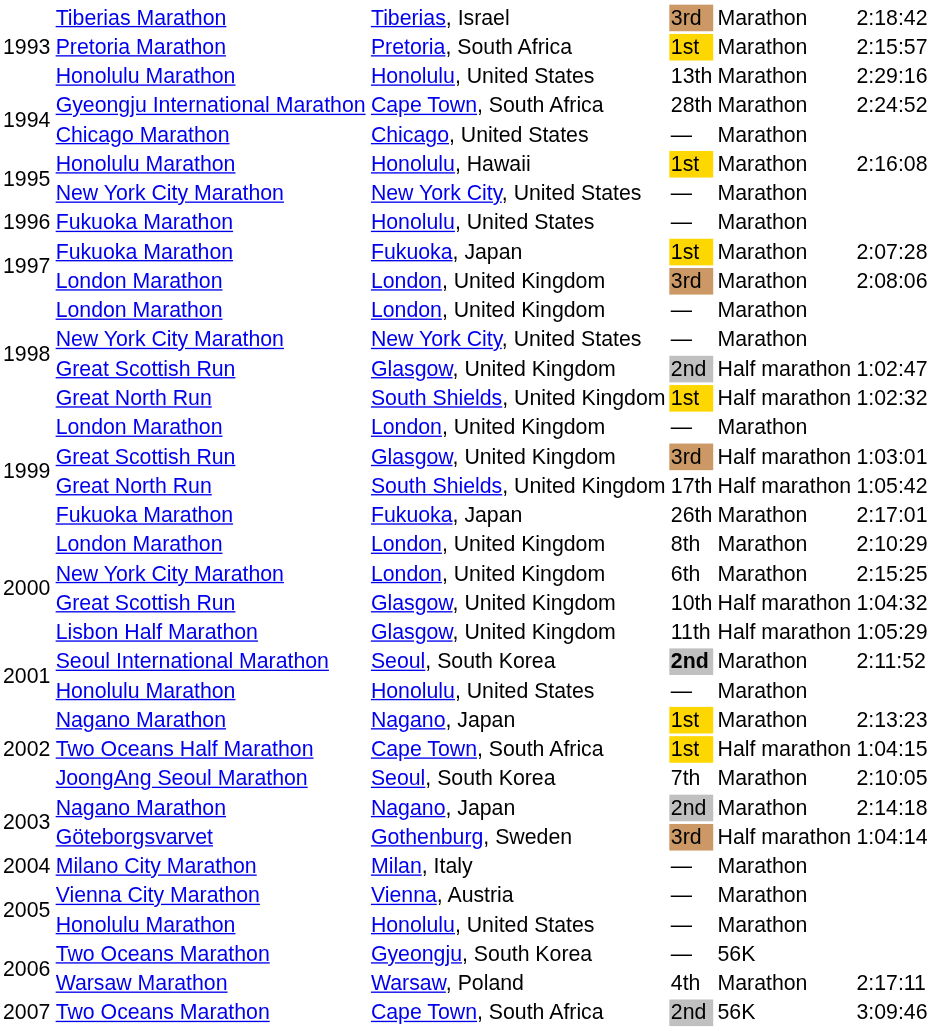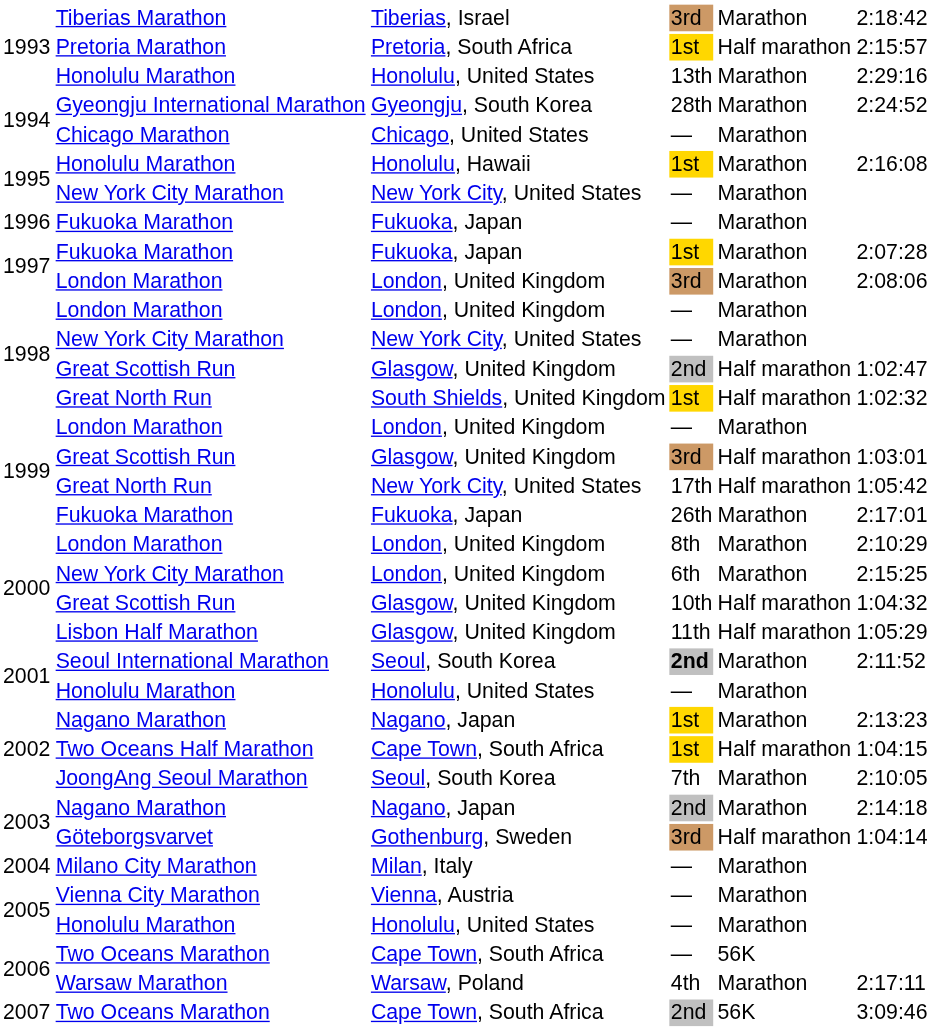Pretoria Marathon | column 5: Marathon -> Half marathon
Gyeongju International Marathon | column 3: Cape Town, South Africa -> Gyeongju, South Korea
1996 / Fukuoka Marathon | column 3: Honolulu, United States -> Fukuoka, Japan
1999 / Great North Run | column 3: South Shields, United Kingdom -> New York City, United States
2006 / Two Oceans Marathon | column 3: Gyeongju, South Korea -> Cape Town, South Africa
